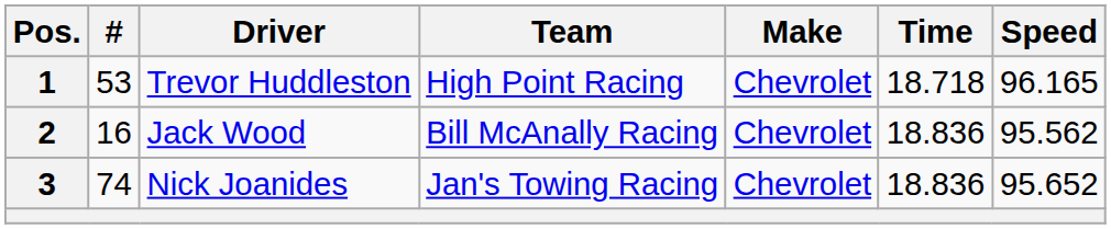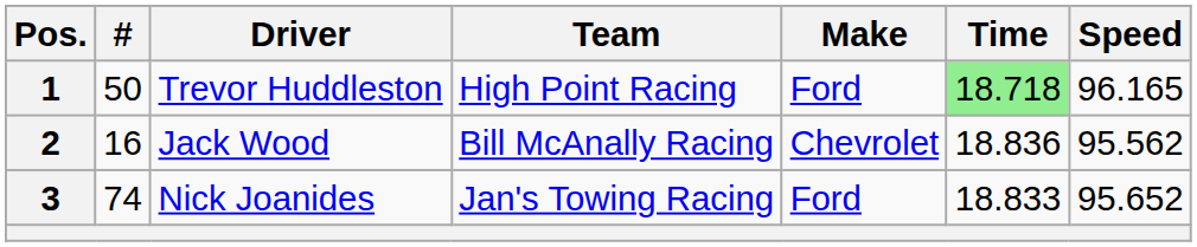1 | #: 53 -> 50
1 | Make: Chevrolet -> Ford
1 | Time: no background -> lightgreen background
3 | Make: Chevrolet -> Ford
3 | Time: 18.836 -> 18.833
